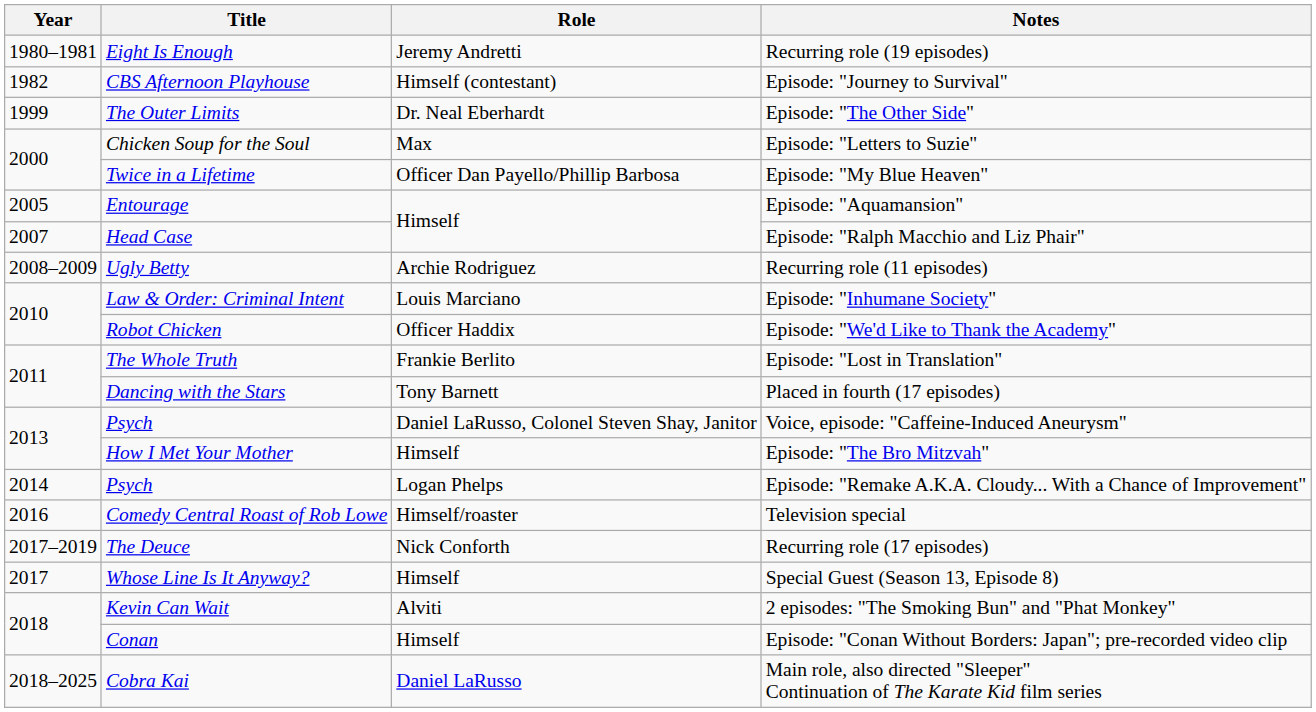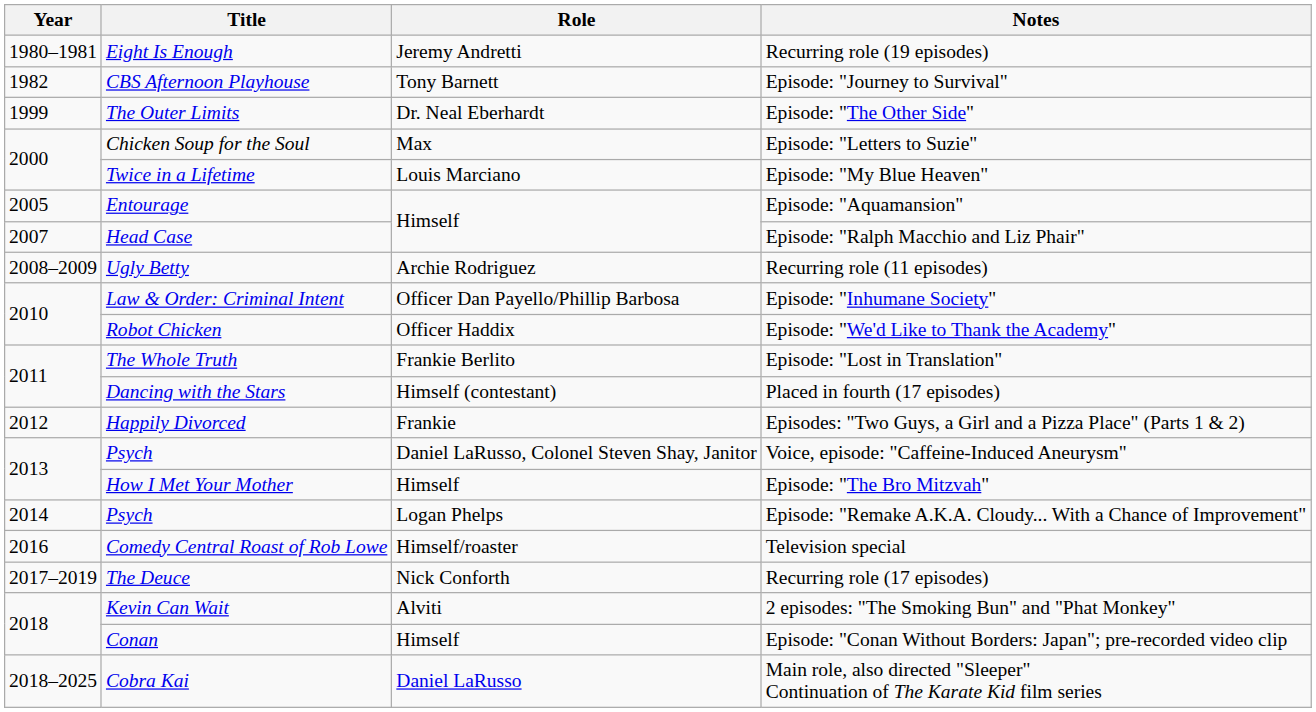Episode: "Journey to Survival" | Role: Himself (contestant) -> Tony Barnett
Episode: "My Blue Heaven" | Role: Officer Dan Payello/Phillip Barbosa -> Louis Marciano
Episode: "Inhumane Society" | Role: Louis Marciano -> Officer Dan Payello/Phillip Barbosa
Placed in fourth (17 episodes) | Role: Tony Barnett -> Himself (contestant)
+ row: 2012 | Happily Divorced | Frankie | Episodes: "Two Guys, a Girl and a Pizza Place" (Parts 1 & 2)
- row: 2017 | Whose Line Is It Anyway? | Himself | Special Guest (Season 13, Episode 8)
